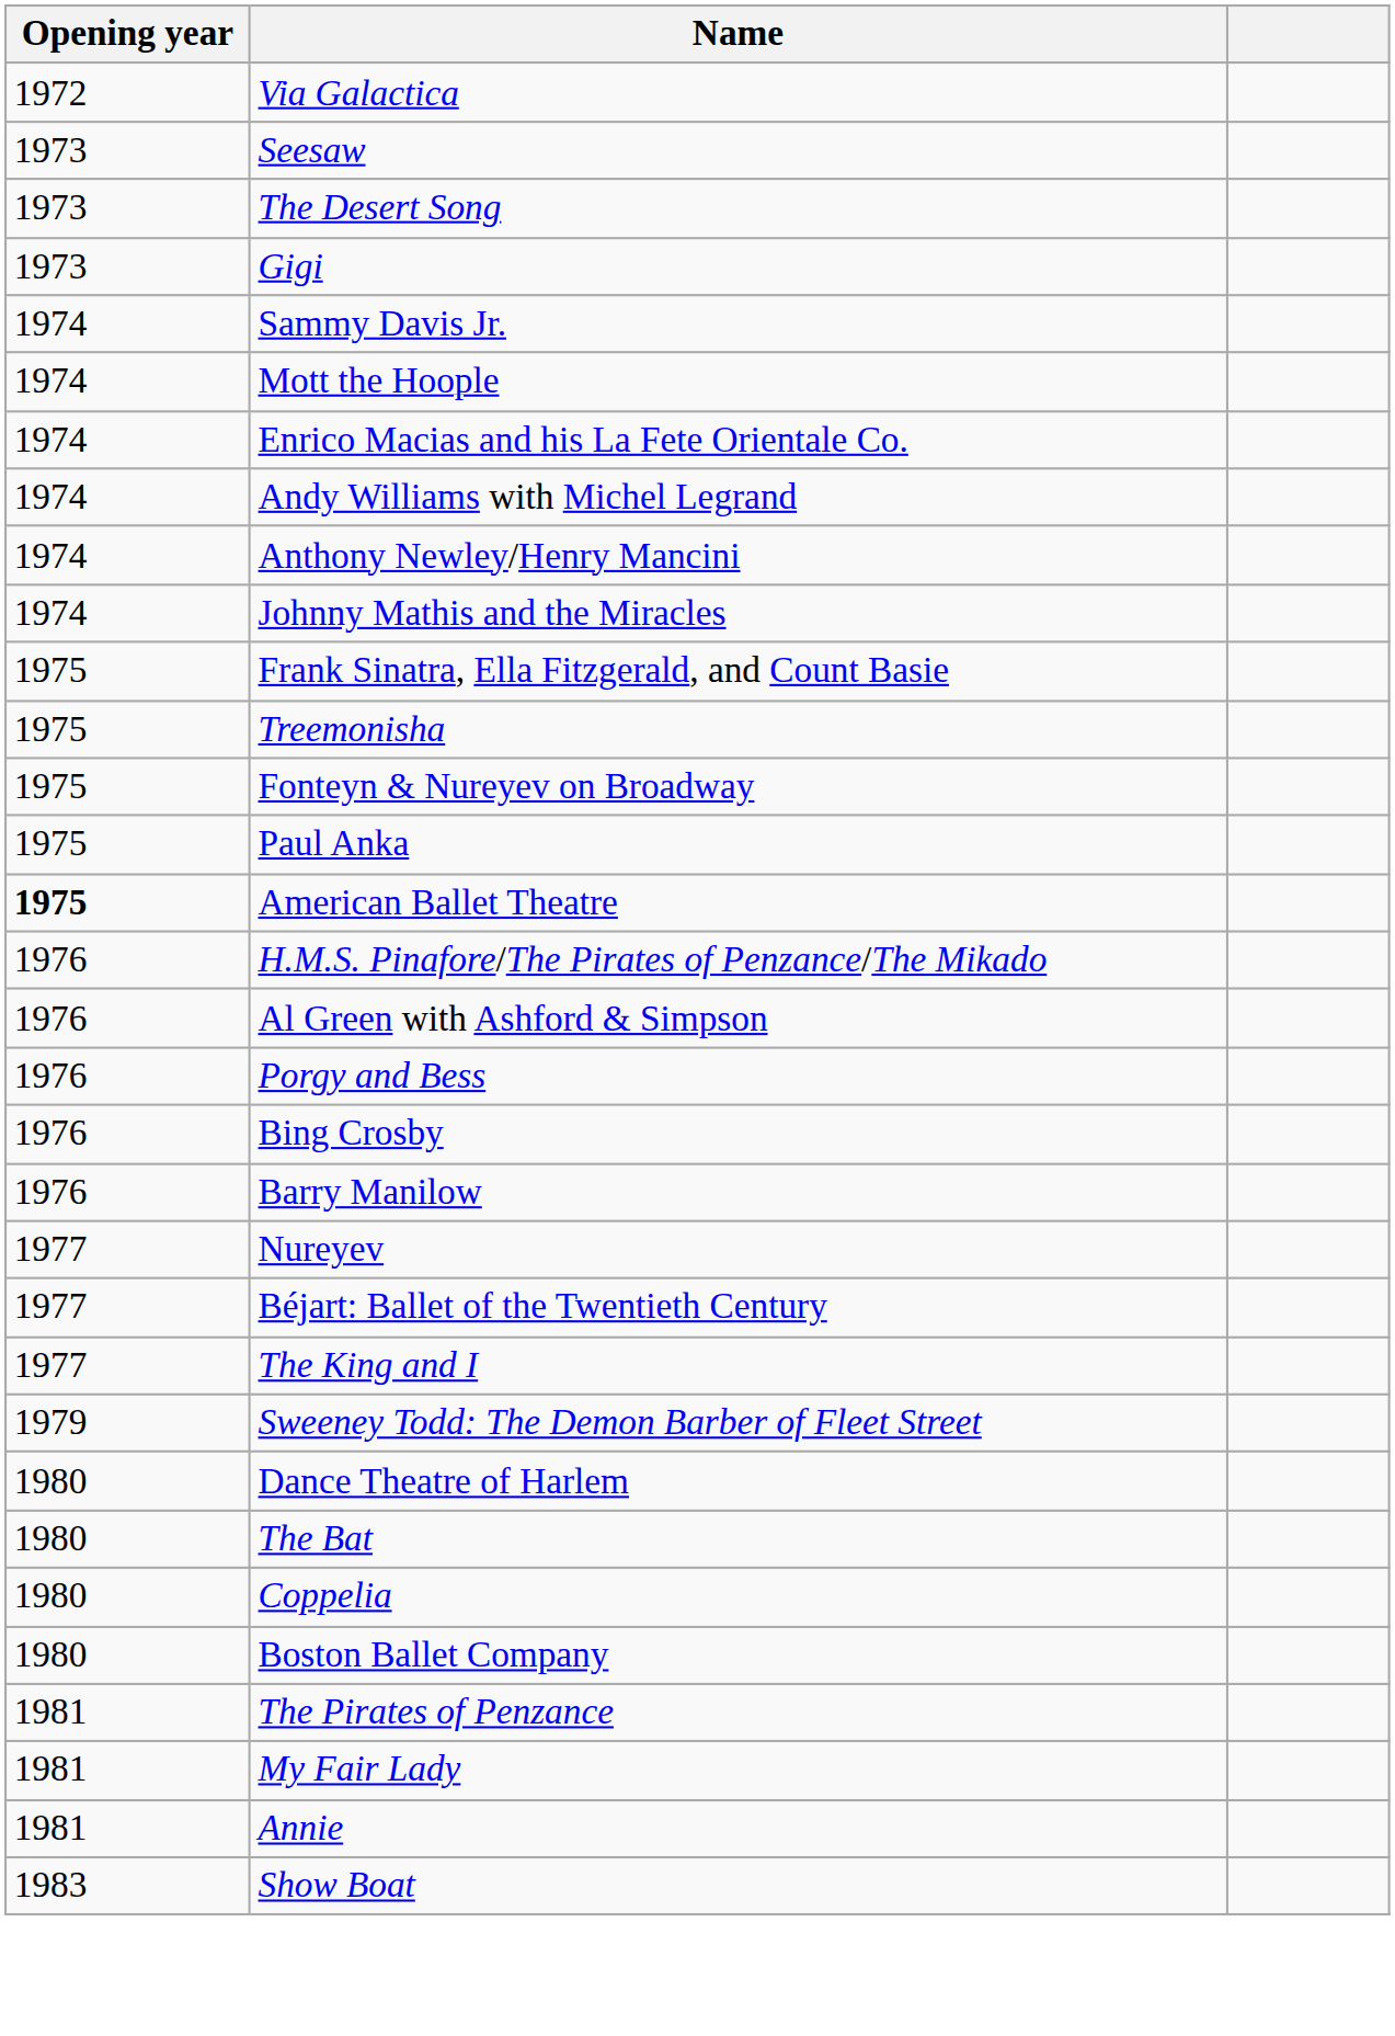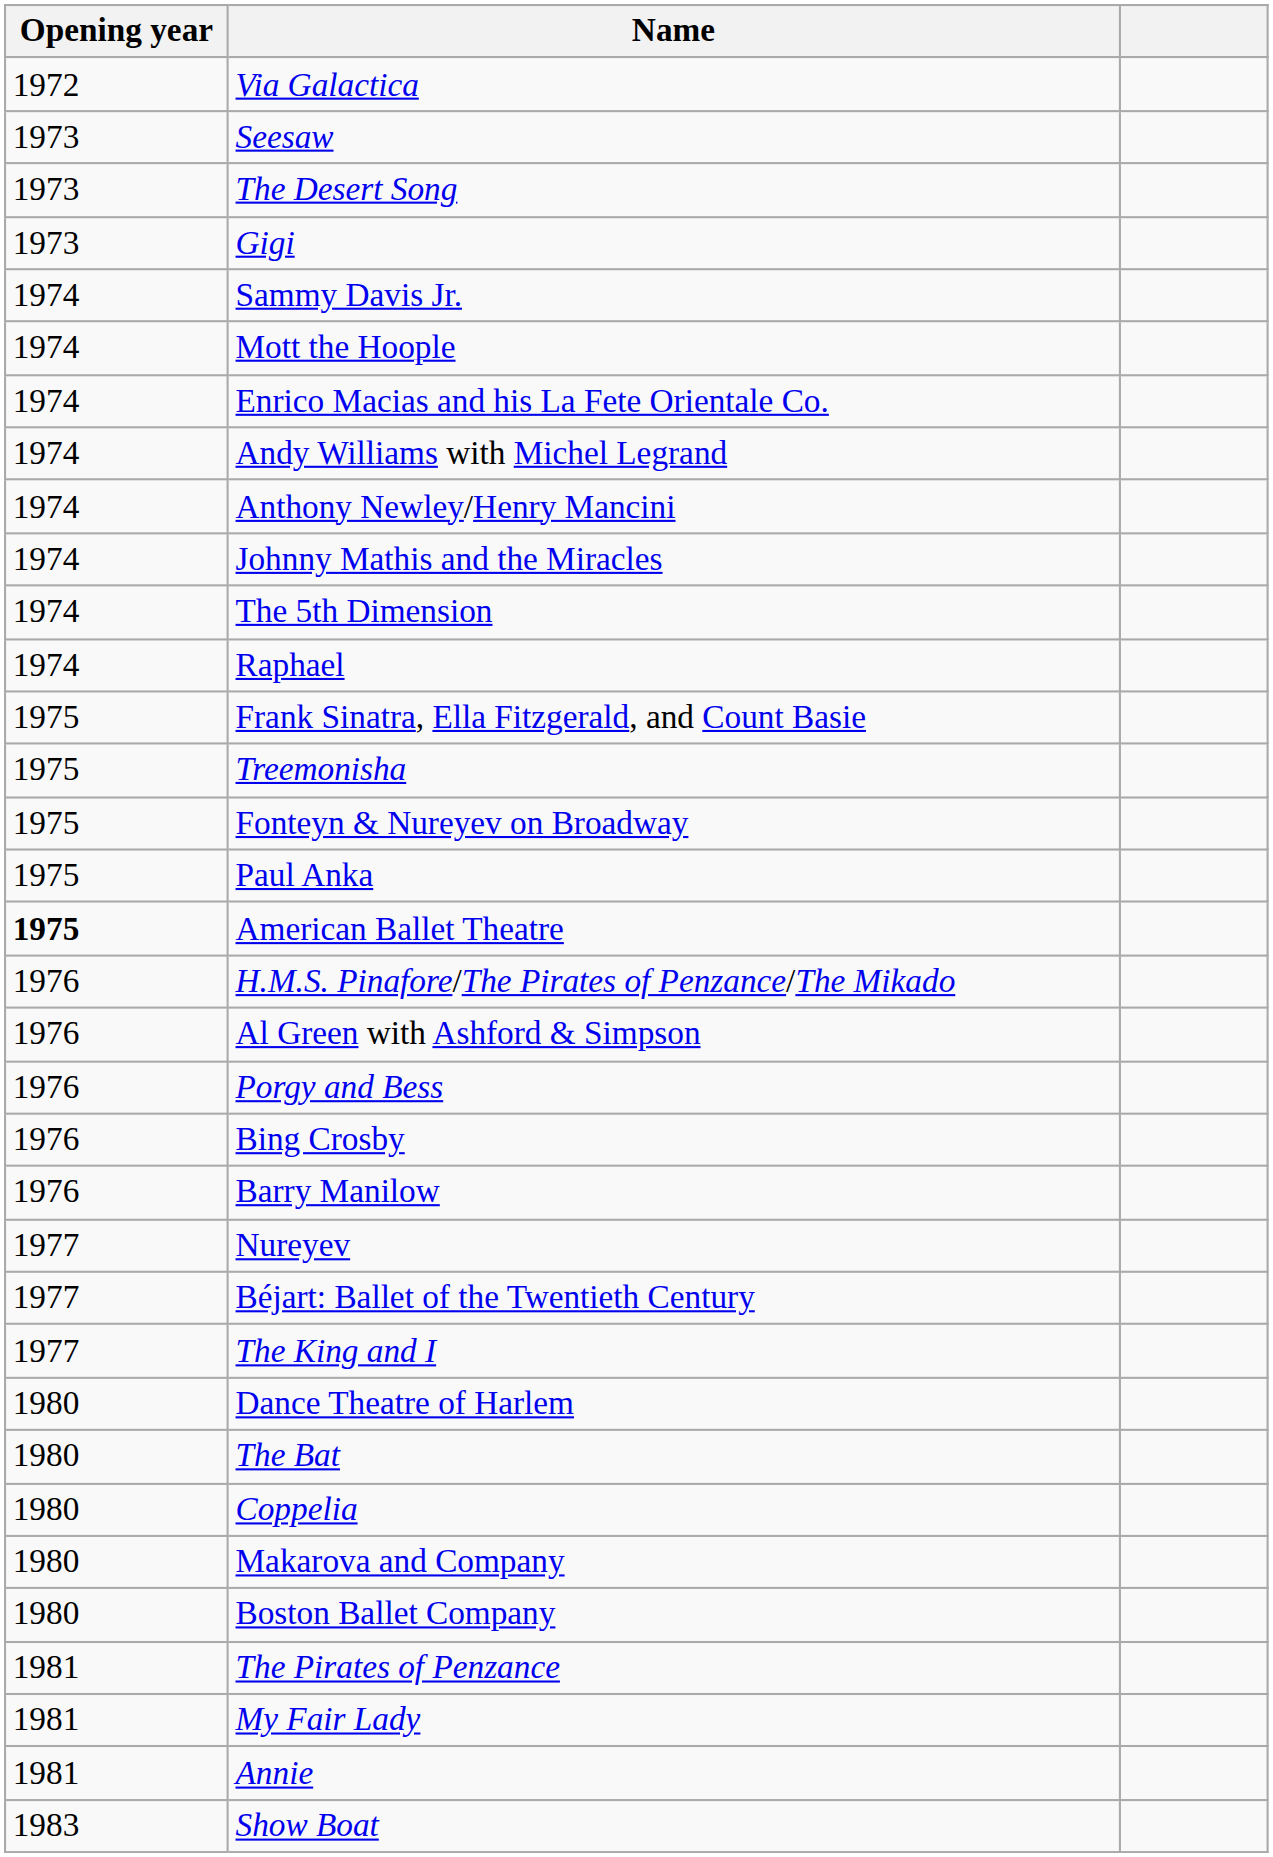+ row: 1974 | The 5th Dimension
+ row: 1974 | Raphael
- row: 1979 | Sweeney Todd: The Demon Barber of Fleet Street
+ row: 1980 | Makarova and Company
